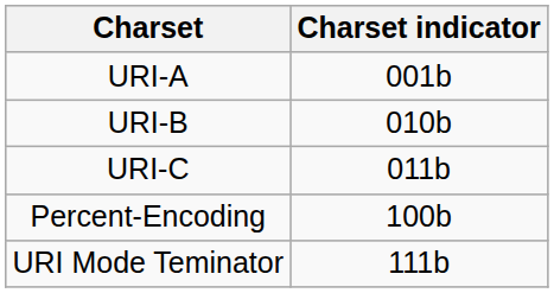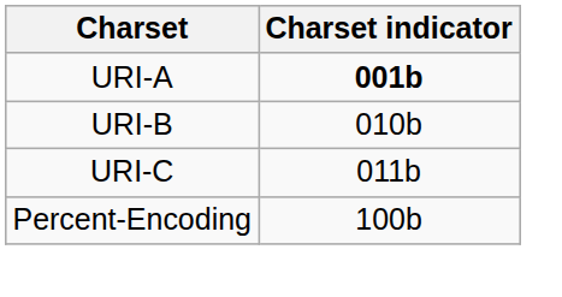URI-A | Charset indicator: normal -> bold
- row: URI Mode Teminator | 111b
